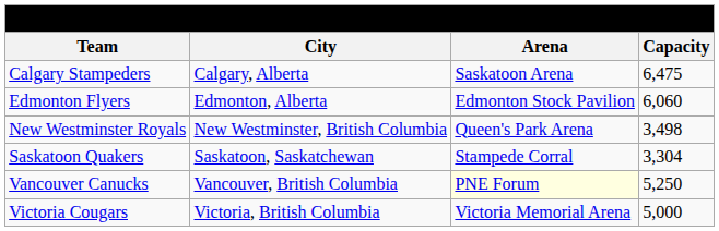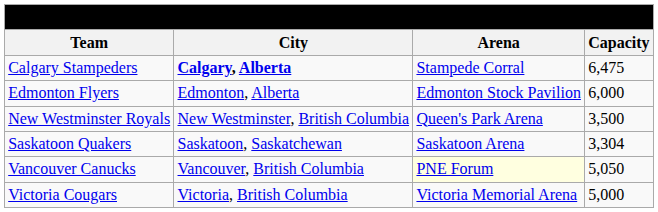Calgary Stampeders | City: normal -> bold
Calgary Stampeders | Arena: Saskatoon Arena -> Stampede Corral
Edmonton Flyers | Capacity: 6,060 -> 6,000
New Westminster Royals | Capacity: 3,498 -> 3,500
Saskatoon Quakers | Arena: Stampede Corral -> Saskatoon Arena
Vancouver Canucks | Capacity: 5,250 -> 5,050
